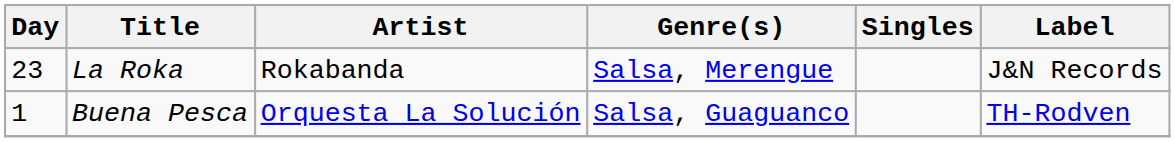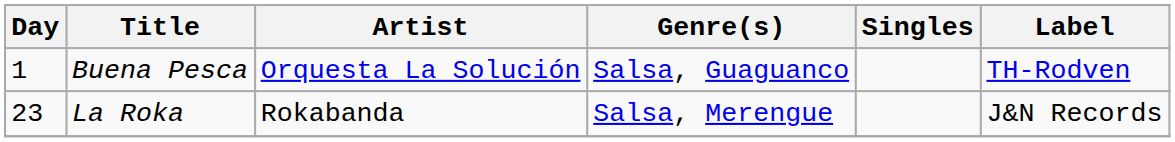rows swapped: Buena Pesca <-> La Roka
